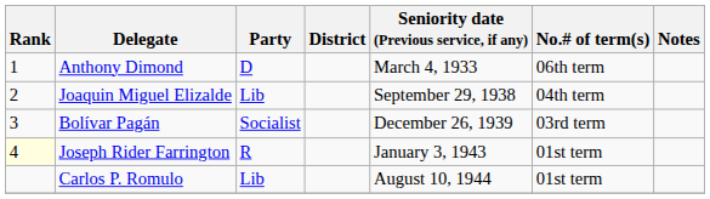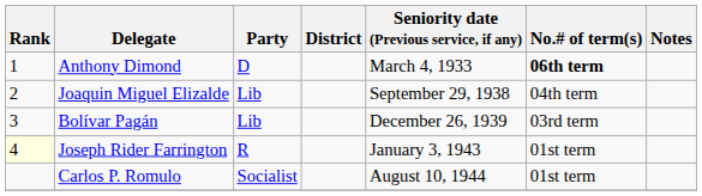Anthony Dimond | No.# of term(s): normal -> bold
Bolívar Pagán | Party: Socialist -> Lib
Carlos P. Romulo | Party: Lib -> Socialist
